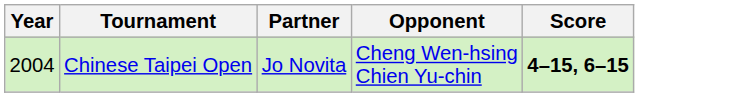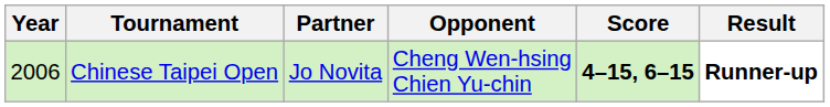+ column: Result | Runner-up
Chinese Taipei Open | Year: 2004 -> 2006
